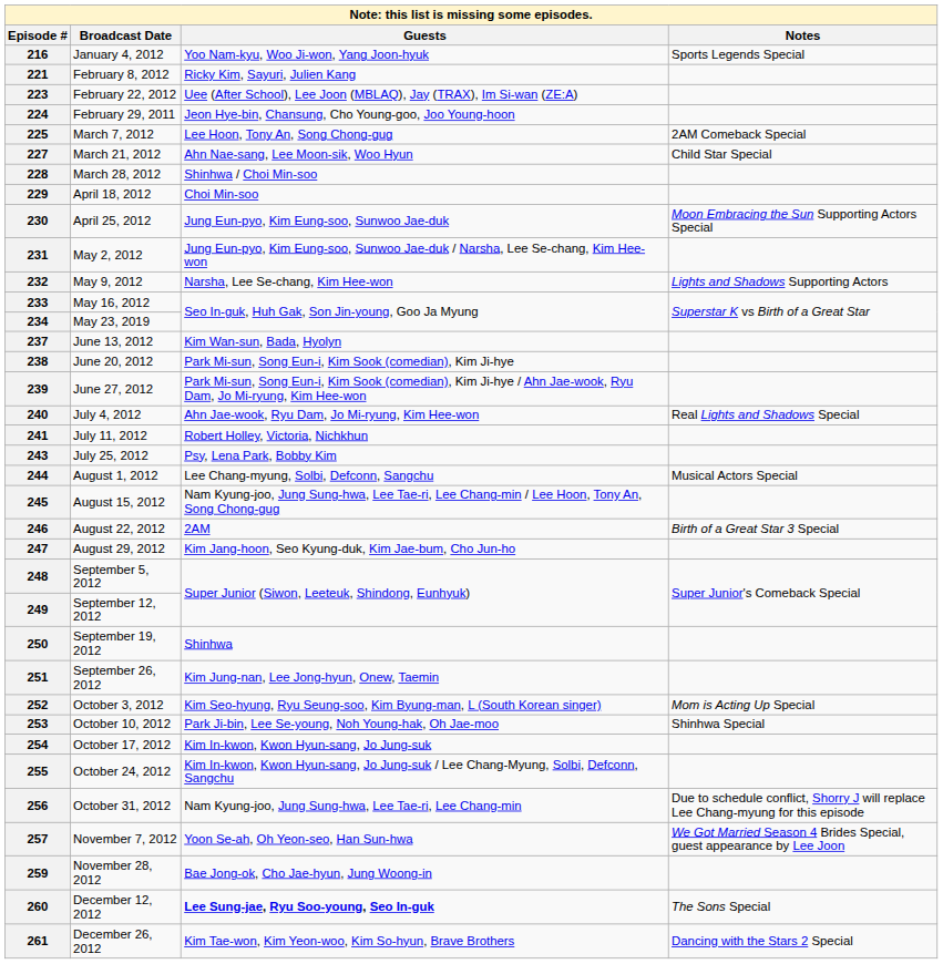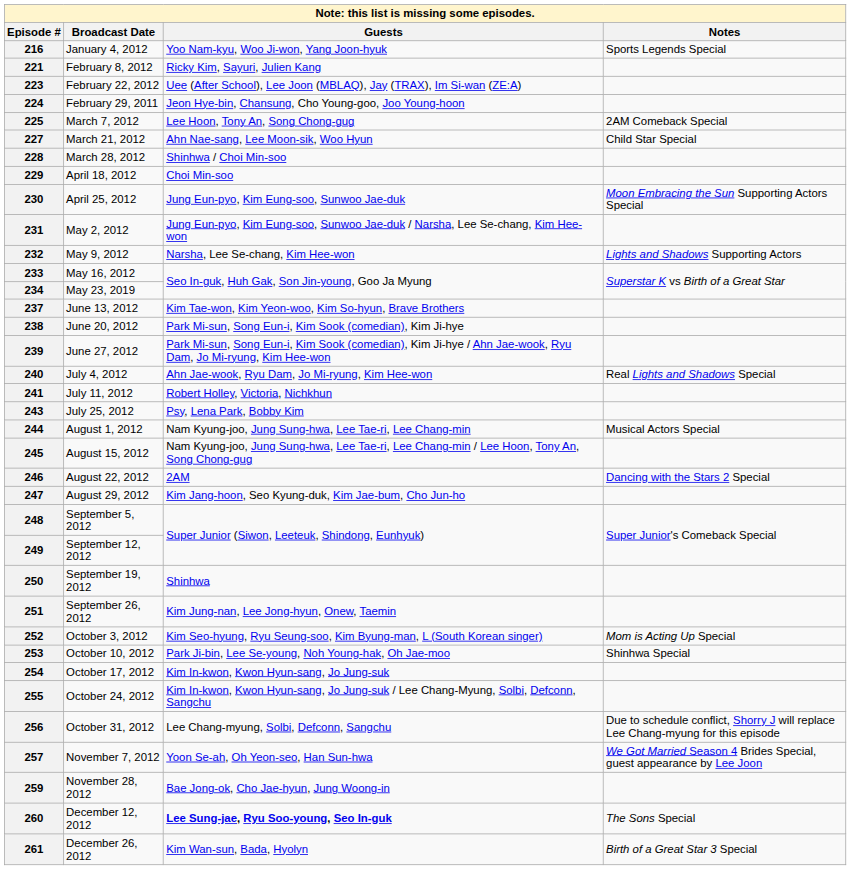237 | Guests: Kim Wan-sun, Bada, Hyolyn -> Kim Tae-won, Kim Yeon-woo, Kim So-hyun, Brave Brothers
244 | Guests: Lee Chang-myung, Solbi, Defconn, Sangchu -> Nam Kyung-joo, Jung Sung-hwa, Lee Tae-ri, Lee Chang-min
246 | Notes: Birth of a Great Star 3 Special -> Dancing with the Stars 2 Special
256 | Guests: Nam Kyung-joo, Jung Sung-hwa, Lee Tae-ri, Lee Chang-min -> Lee Chang-myung, Solbi, Defconn, Sangchu
261 | Guests: Kim Tae-won, Kim Yeon-woo, Kim So-hyun, Brave Brothers -> Kim Wan-sun, Bada, Hyolyn
261 | Notes: Dancing with the Stars 2 Special -> Birth of a Great Star 3 Special
